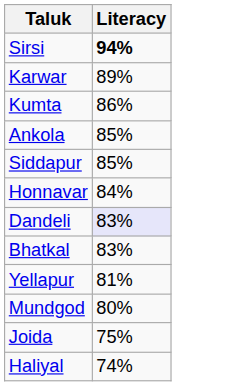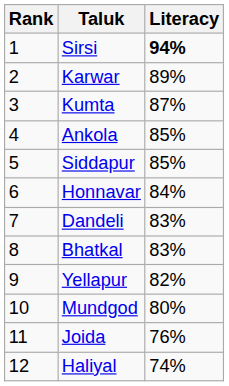+ column: Rank | 1 | 2 | 3 | 4 | 5 | 6 | 7 | 8 | 9 | 10 | 11 | 12
Kumta | Literacy: 86% -> 87%
Dandeli | Literacy: lavender background -> no background
Yellapur | Literacy: 81% -> 82%
Joida | Literacy: 75% -> 76%
